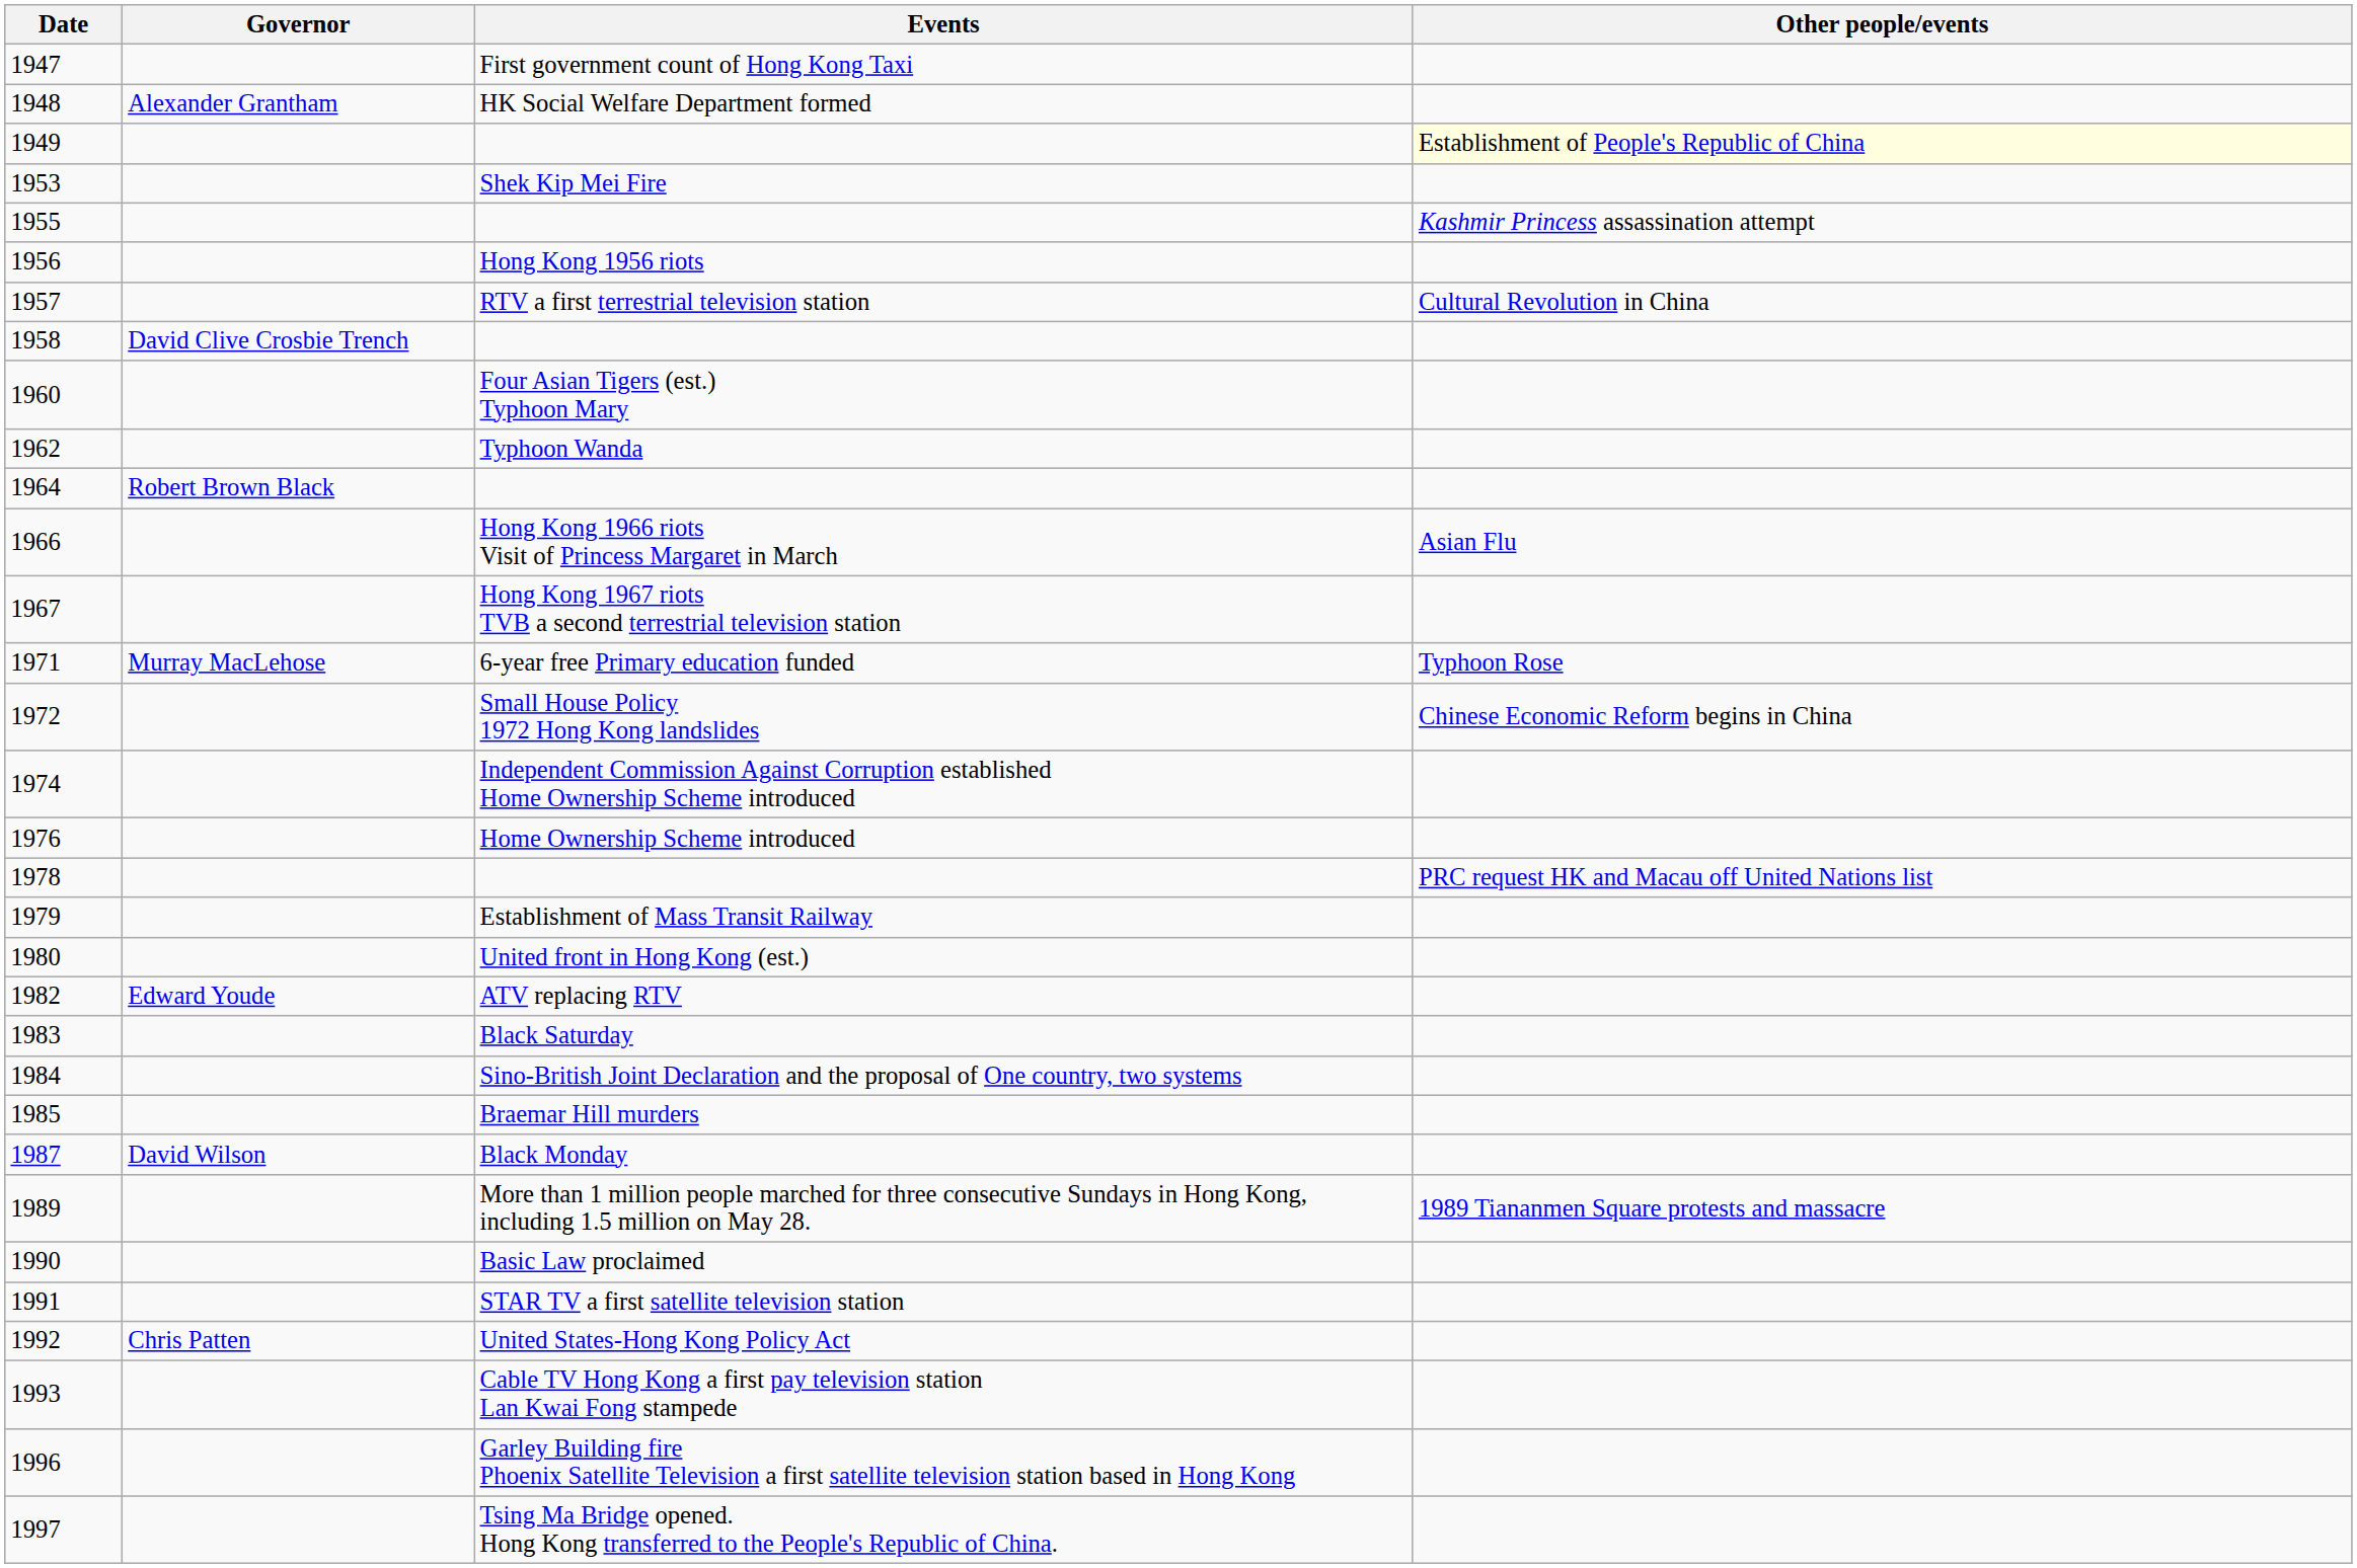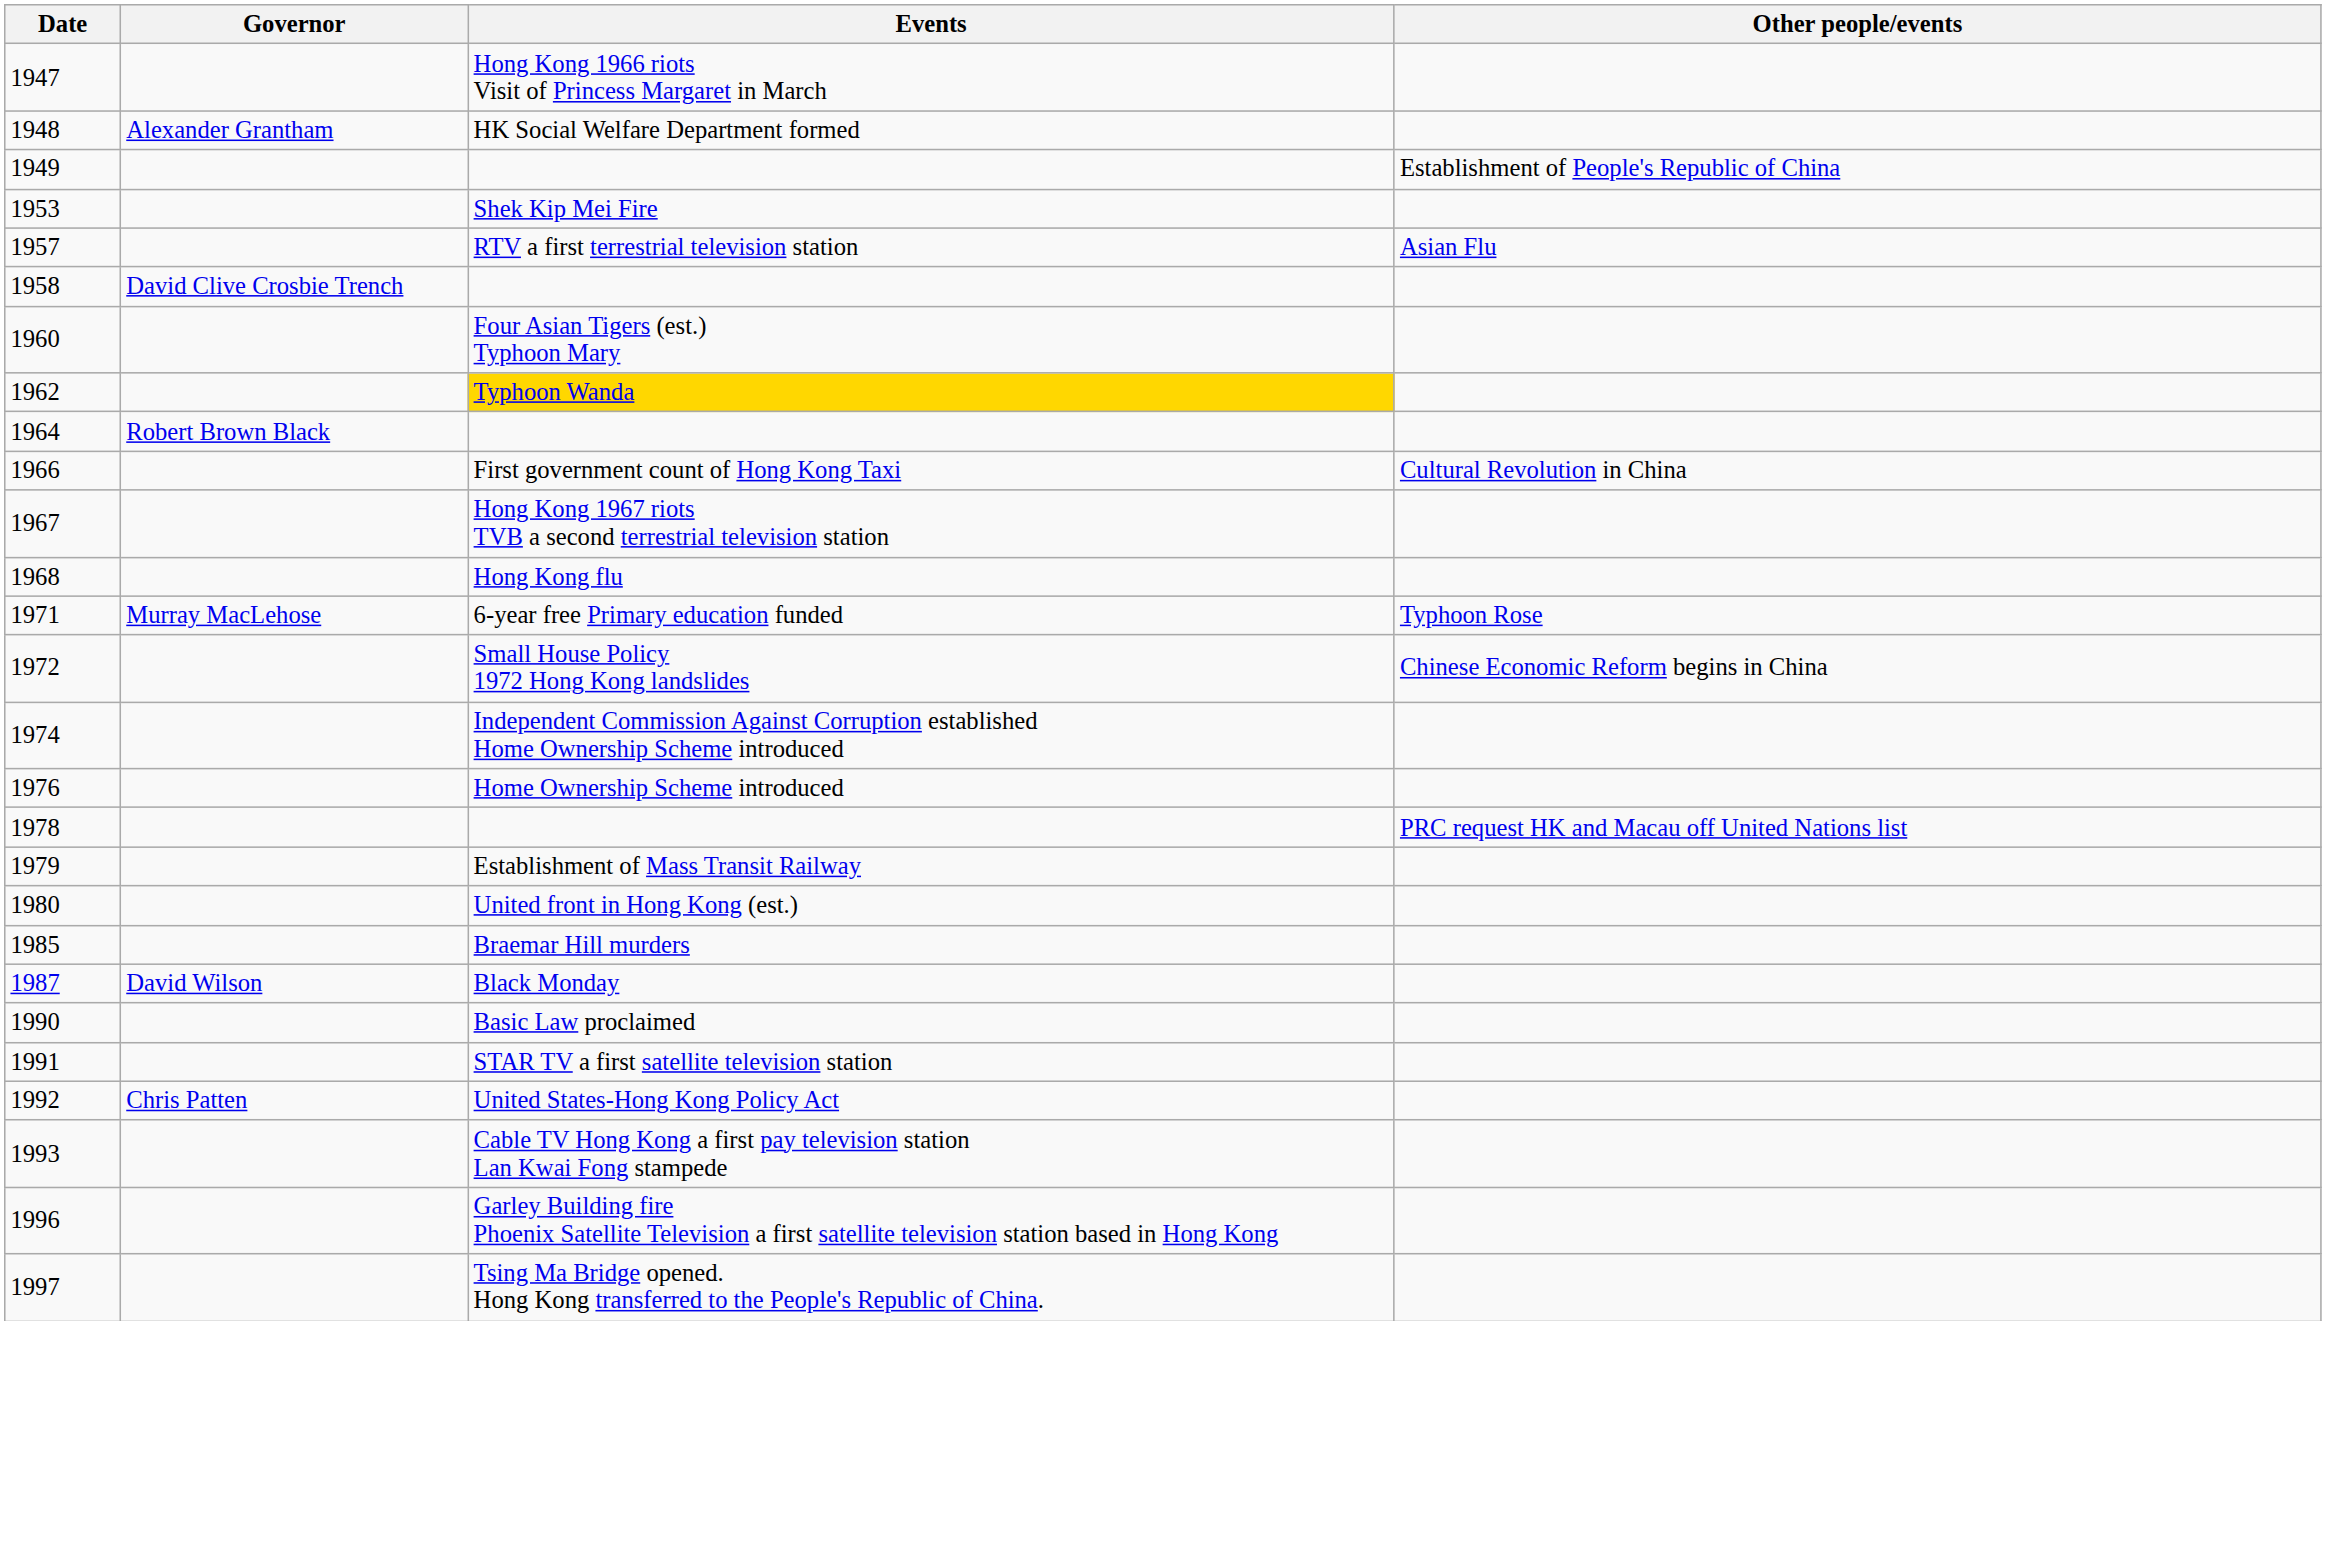1947 | Events: First government count of Hong Kong Taxi -> Hong Kong 1966 riots Visit of Princess Margaret in March
1949 | Other people/events: lightyellow background -> no background
- row: 1955 | Kashmir Princess assassination attempt
- row: 1956 | Hong Kong 1956 riots
1957 | Other people/events: Cultural Revolution in China -> Asian Flu
1962 | Events: no background -> gold background
1966 | Events: Hong Kong 1966 riots Visit of Princess Margaret in March -> First government count of Hong Kong Taxi
1966 | Other people/events: Asian Flu -> Cultural Revolution in China
+ row: 1968 | Hong Kong flu
- row: 1982 | Edward Youde | ATV replacing RTV
- row: 1983 | Black Saturday
- row: 1984 | Sino-British Joint Declaration and the proposal of One country, two systems
- row: 1989 | More than 1 million people marched for three consecutive Sundays in Hong Kong, including 1.5 million on May 28. | 1989 Tiananmen Square protests and massacre
